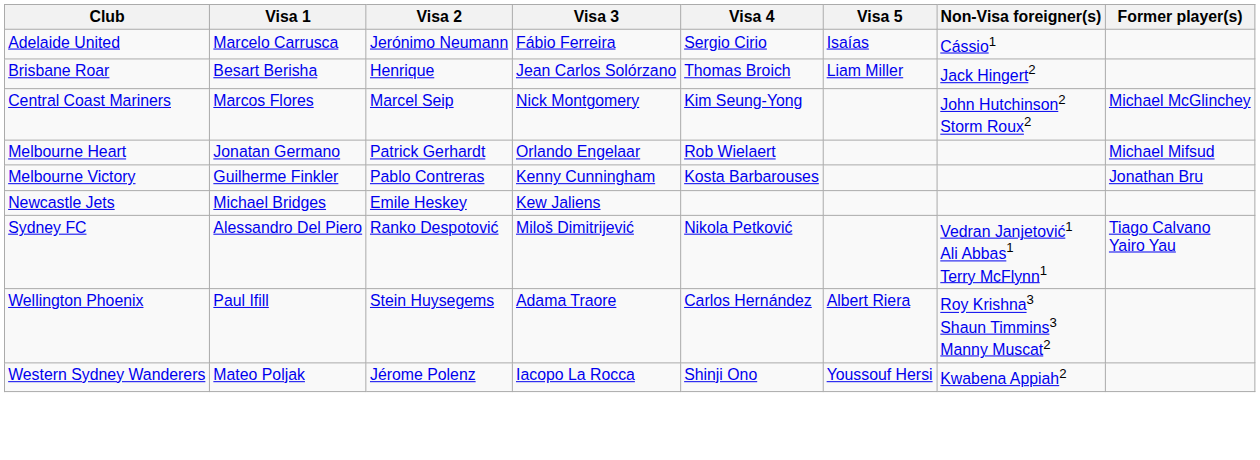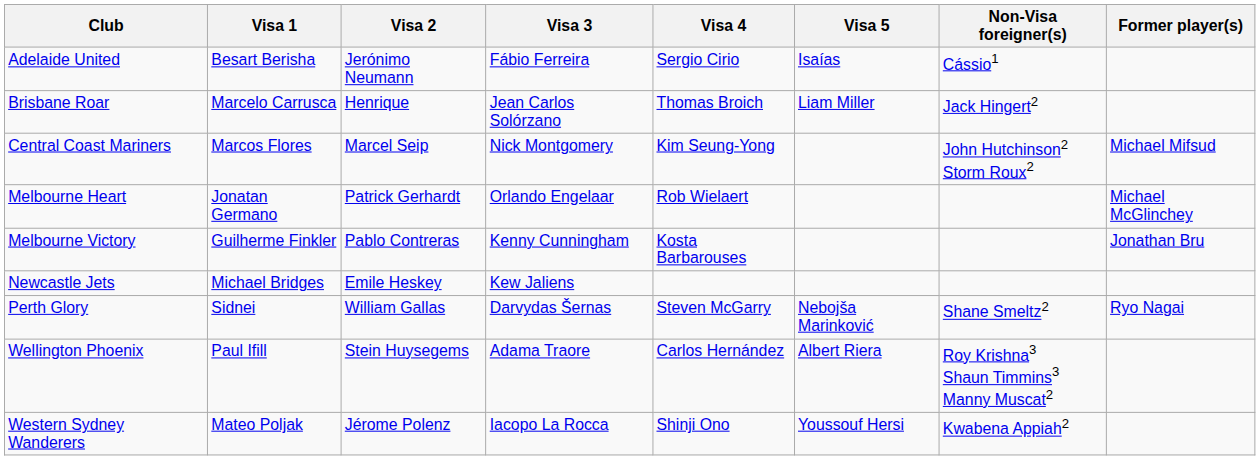Adelaide United | Visa 1: Marcelo Carrusca -> Besart Berisha
Brisbane Roar | Visa 1: Besart Berisha -> Marcelo Carrusca
Central Coast Mariners | Former player(s): Michael McGlinchey -> Michael Mifsud
Melbourne Heart | Former player(s): Michael Mifsud -> Michael McGlinchey
+ row: Perth Glory | Sidnei | William Gallas | Darvydas Šernas | Steven McGarry | Nebojša Marinković | Shane Smeltz2 | Ryo Nagai
- row: Sydney FC | Alessandro Del Piero | Ranko Despotović | Miloš Dimitrijević | Nikola Petković | Vedran Janjetović1 Ali Abbas1 Terry McFlynn1 | Tiago Calvano Yairo Yau
